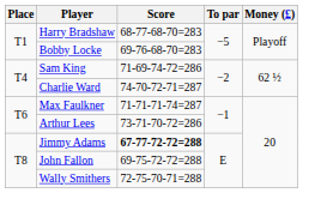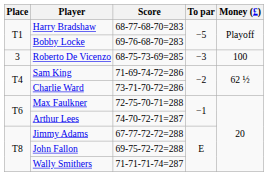+ row: 3 | Roberto De Vicenzo | 68-75-73-69=285 | −3 | 100
Charlie Ward | Score: 74-70-72-71=287 -> 73-71-70-72=286
Max Faulkner | Score: 71-71-71-74=287 -> 72-75-70-71=288
Arthur Lees | Score: 73-71-70-72=286 -> 74-70-72-71=287
Jimmy Adams | Score: bold -> normal
Wally Smithers | Score: 72-75-70-71=288 -> 71-71-71-74=287
